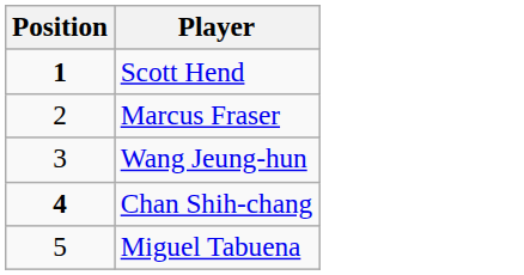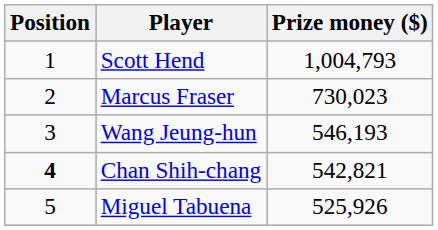+ column: Prize money ($) | 1,004,793 | 730,023 | 546,193 | 542,821 | 525,926
Scott Hend | Position: bold -> normal
